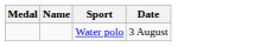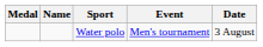+ column: Event | Men's tournament
